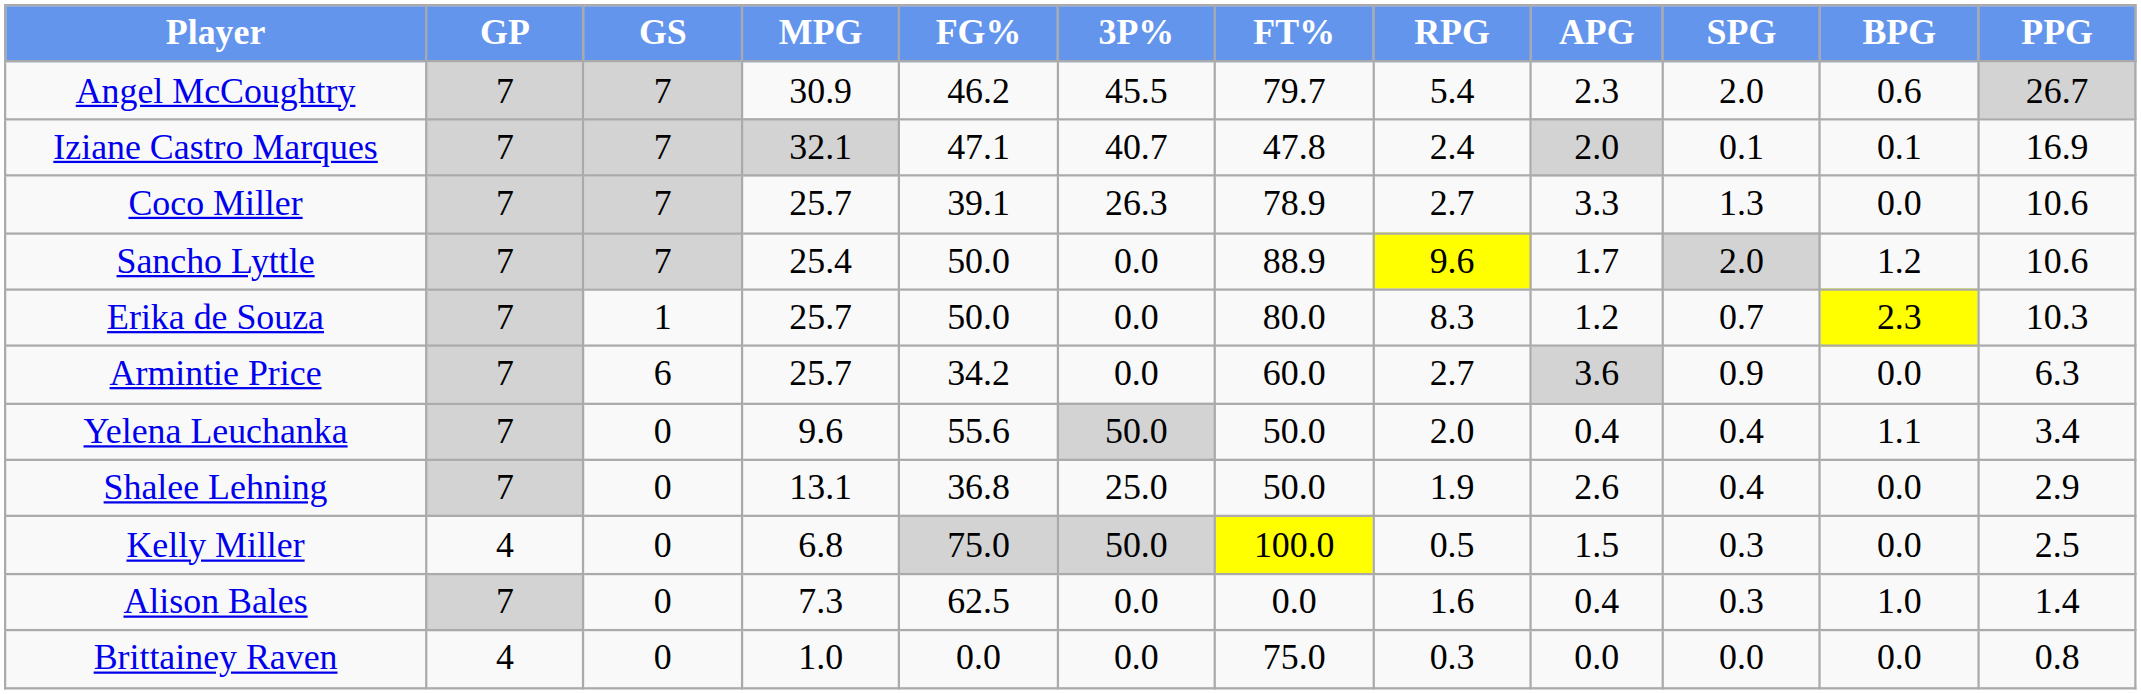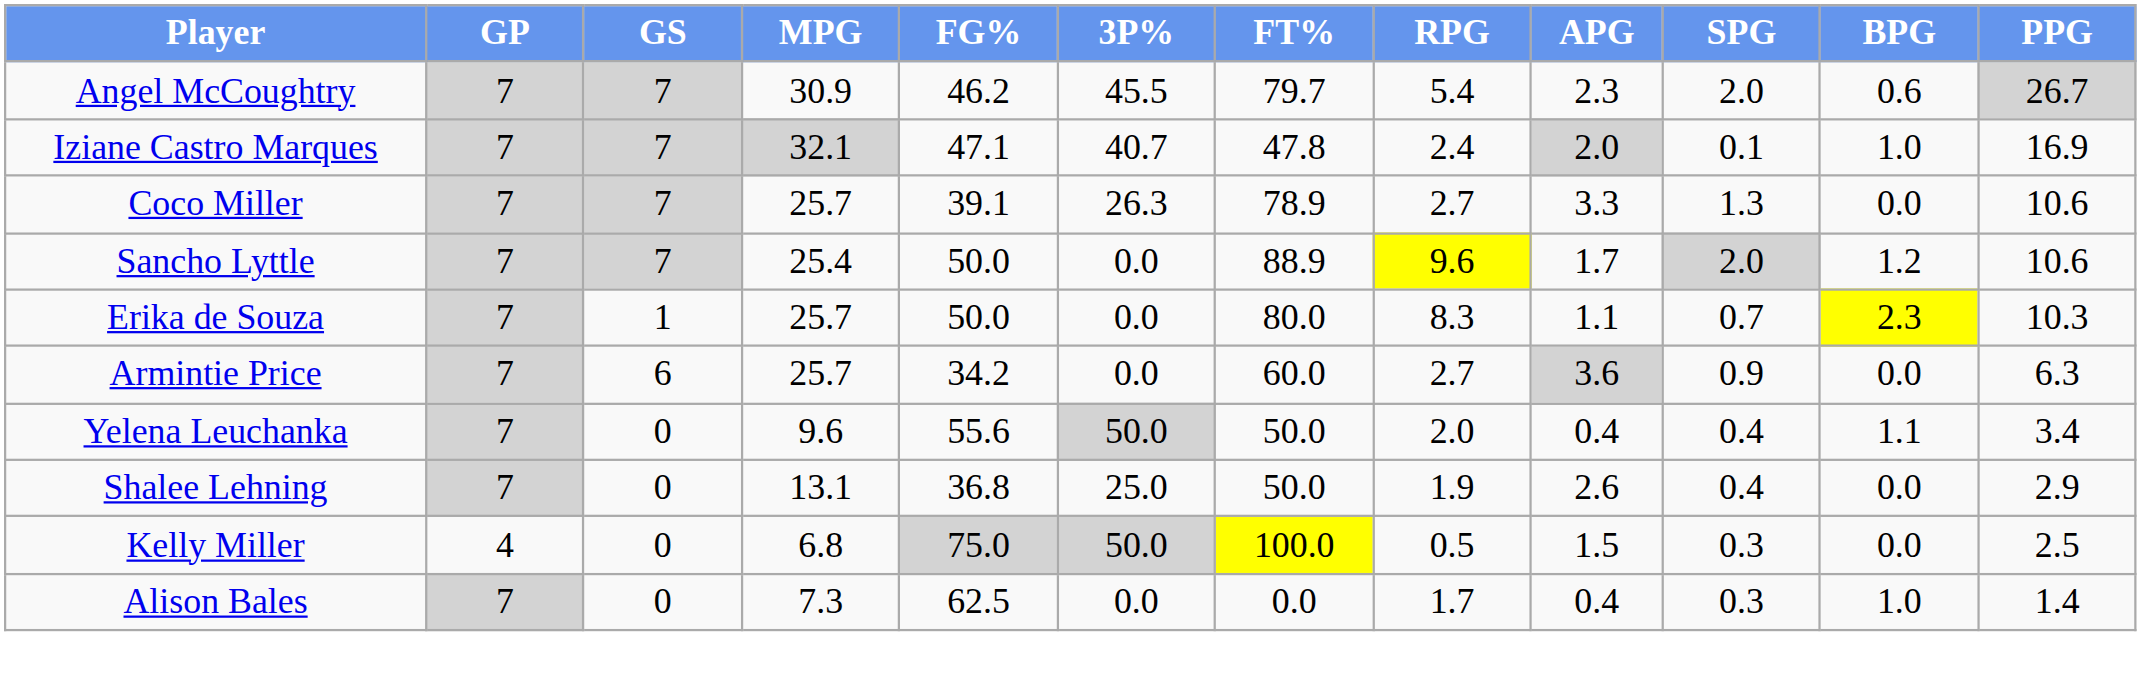Iziane Castro Marques | BPG: 0.1 -> 1.0
Erika de Souza | APG: 1.2 -> 1.1
Alison Bales | RPG: 1.6 -> 1.7
- row: Brittainey Raven | 4 | 0 | 1.0 | 0.0 | 0.0 | 75.0 | 0.3 | 0.0 | 0.0 | 0.0 | 0.8
